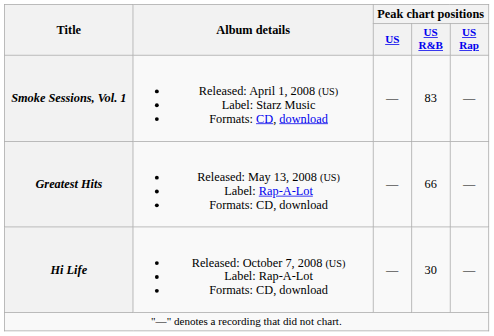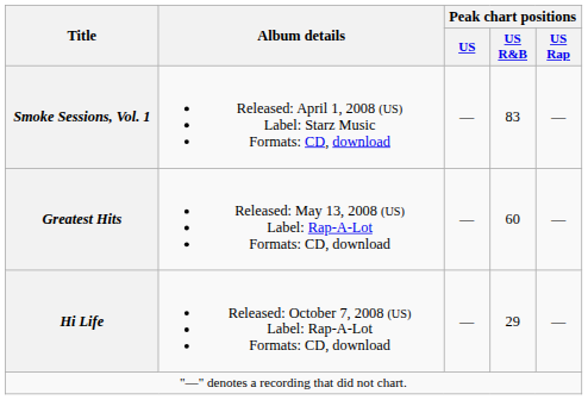Greatest Hits | Peak chart positions / US R&B: 66 -> 60
Hi Life | Peak chart positions / US R&B: 30 -> 29
